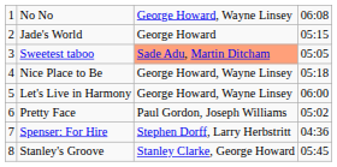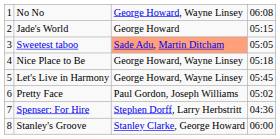Let's Live in Harmony | column 4: 06:00 -> 05:45
Stanley's Groove | column 4: 05:45 -> 06:00
